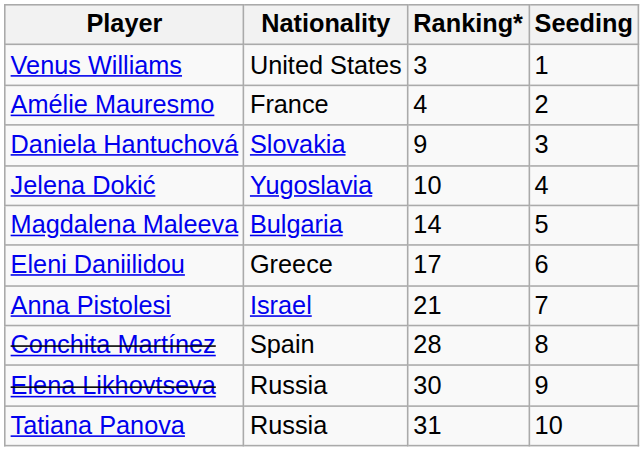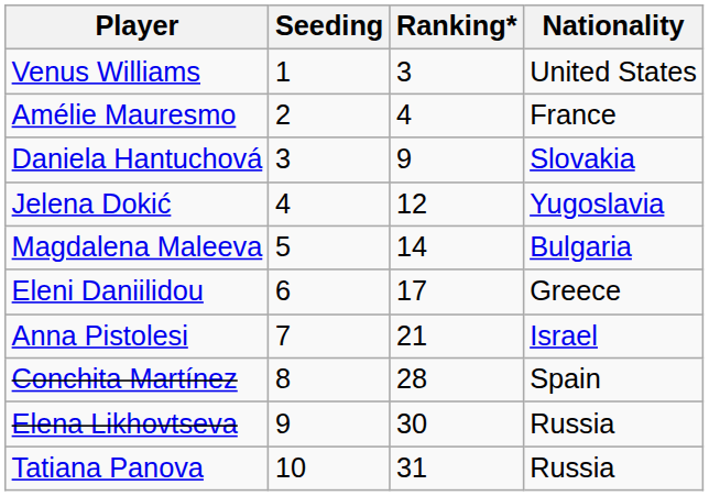columns swapped: Nationality <-> Seeding
Jelena Dokić | Ranking*: 10 -> 12
